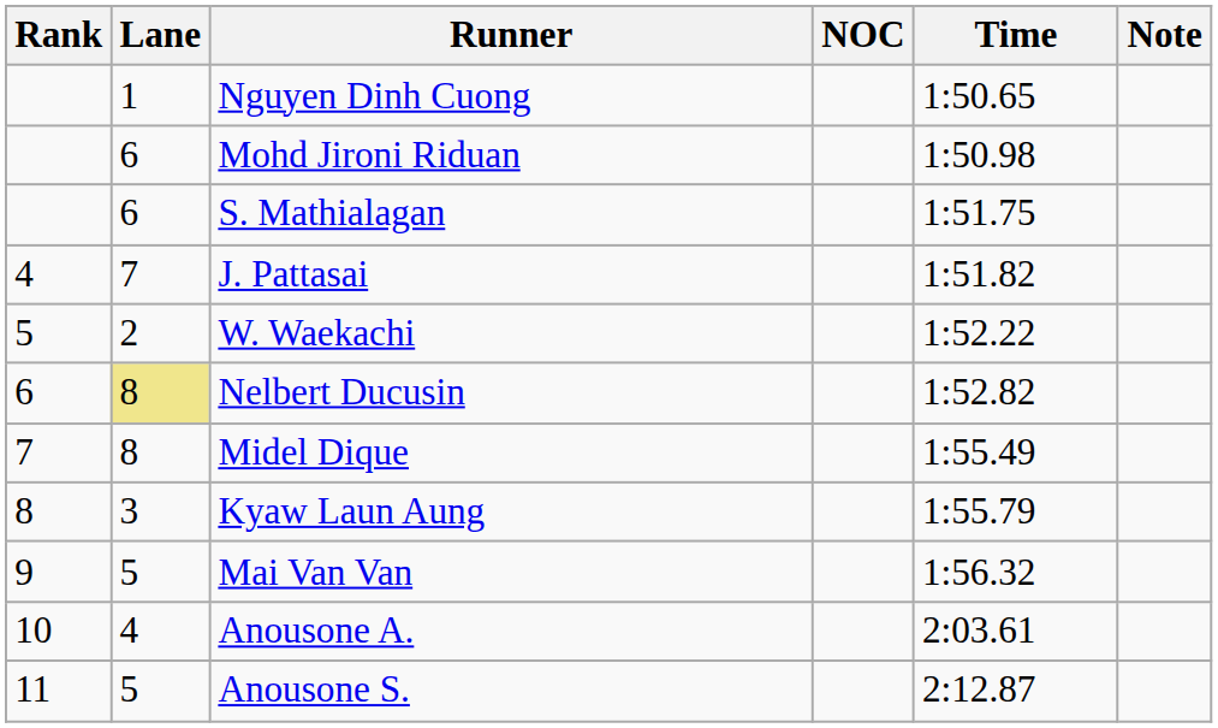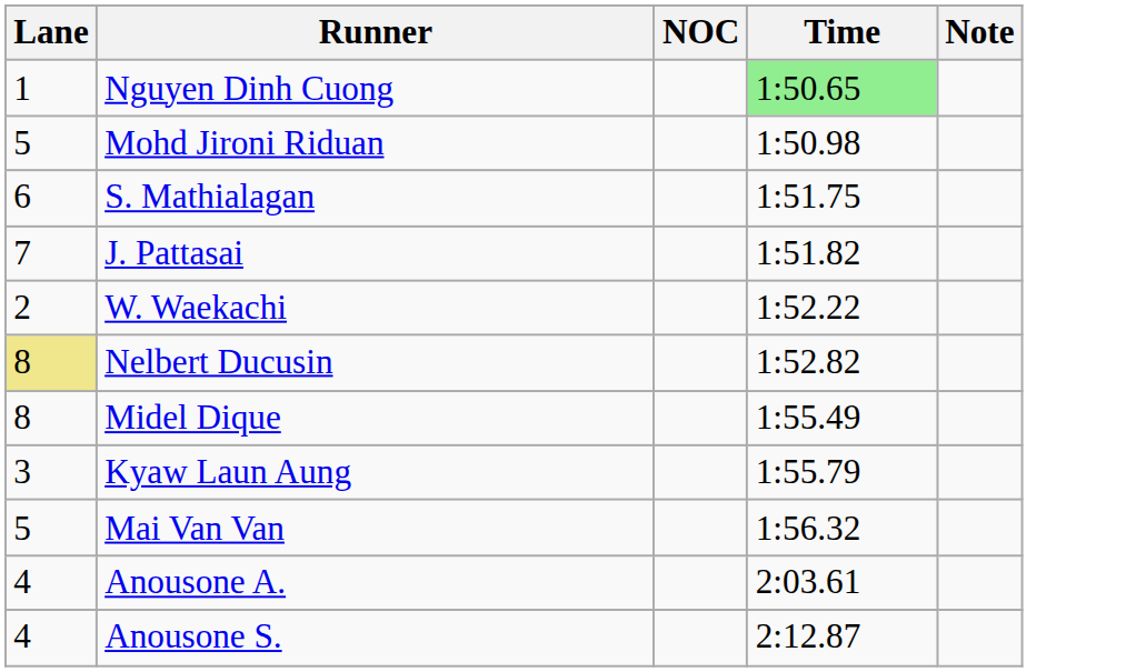- column: Rank | 4 | 5 | 6 | 7 | 8 | 9 | 10 | 11
Nguyen Dinh Cuong | Time: no background -> lightgreen background
Mohd Jironi Riduan | Lane: 6 -> 5
Anousone S. | Lane: 5 -> 4
